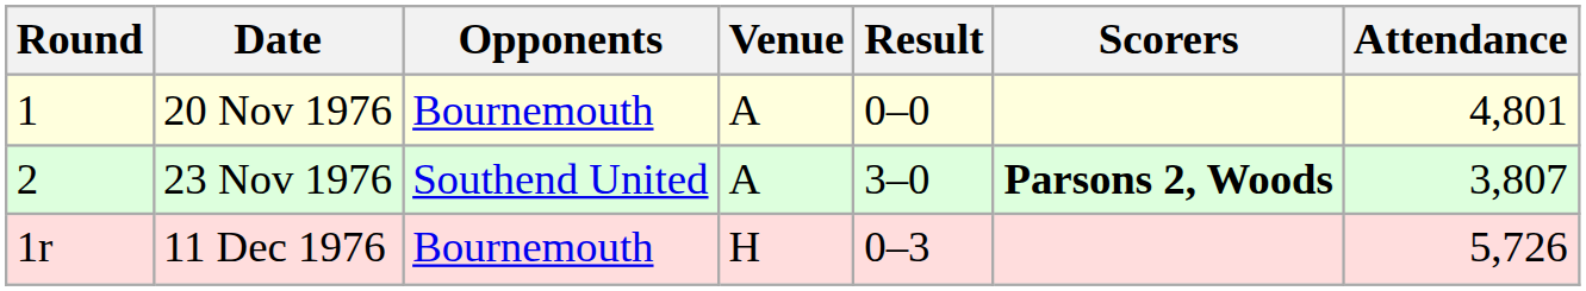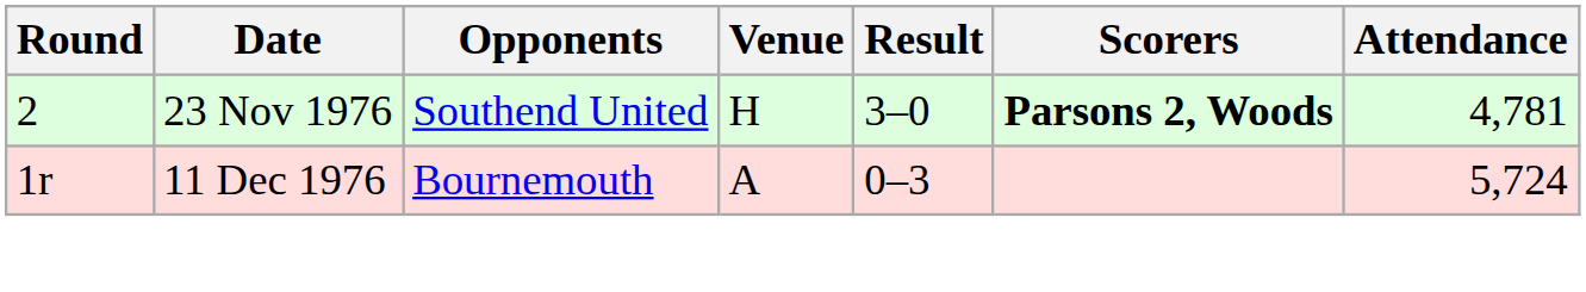- row: 1 | 20 Nov 1976 | Bournemouth | A | 0–0 | 4,801
23 Nov 1976 | Venue: A -> H
23 Nov 1976 | Attendance: 3,807 -> 4,781
11 Dec 1976 | Venue: H -> A
11 Dec 1976 | Attendance: 5,726 -> 5,724
